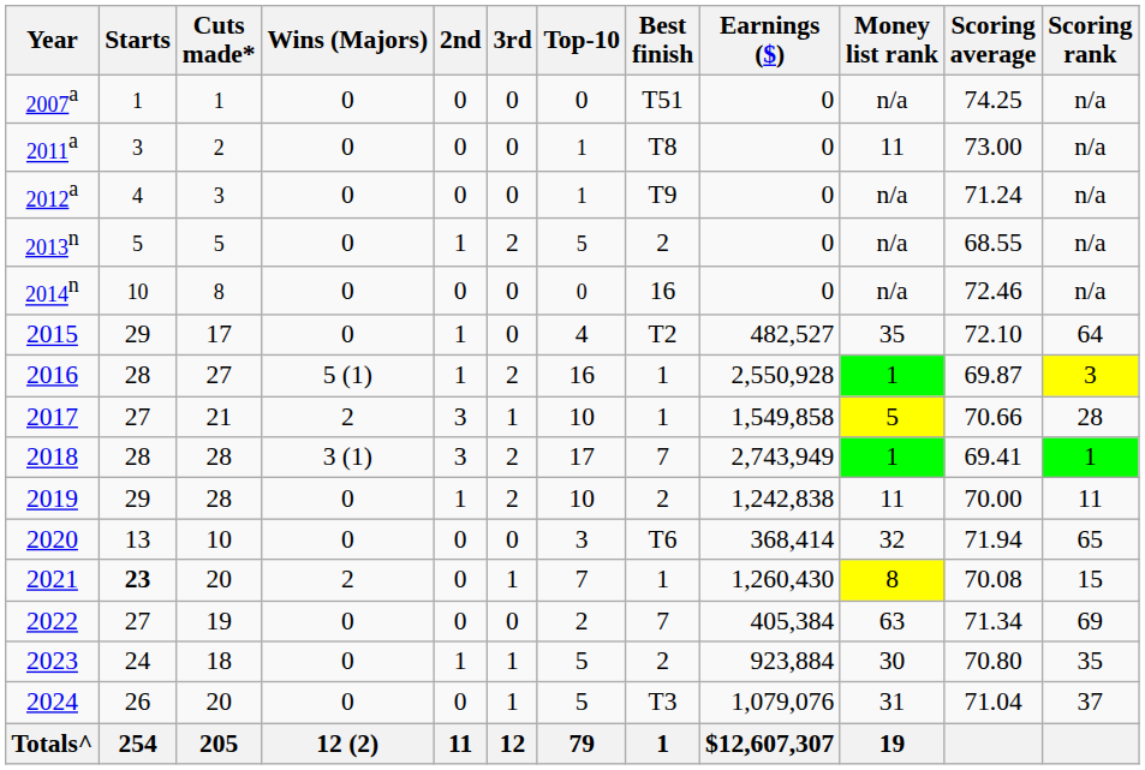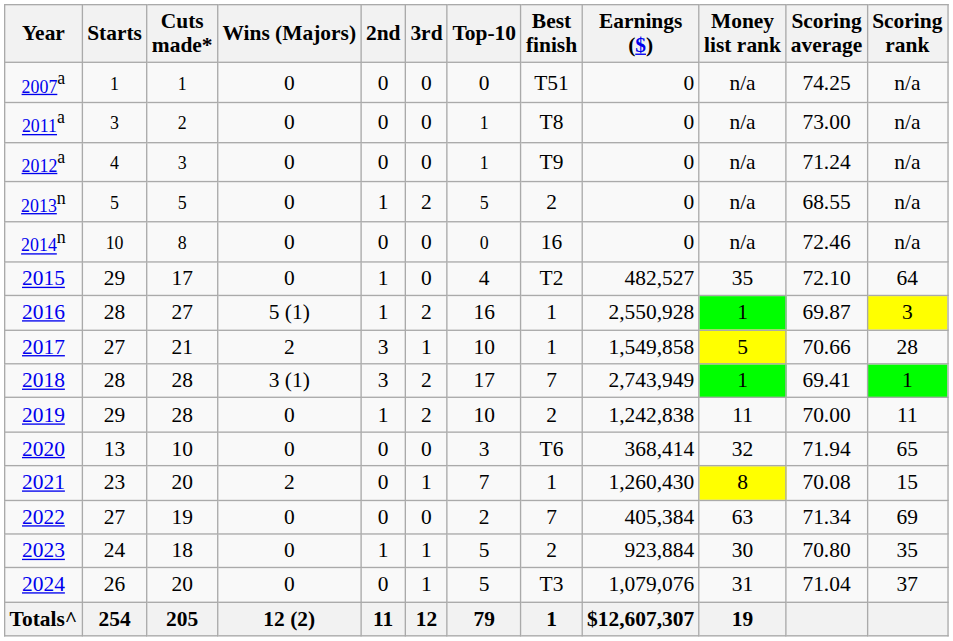2011a | Money list rank: 11 -> n/a
2021 | Starts: bold -> normal
